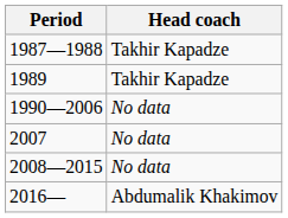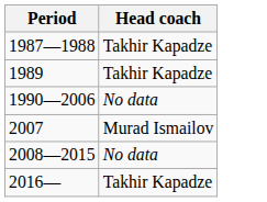2007 | Head coach: No data -> Murad Ismailov
2016— | Head coach: Abdumalik Khakimov -> Takhir Kapadze
